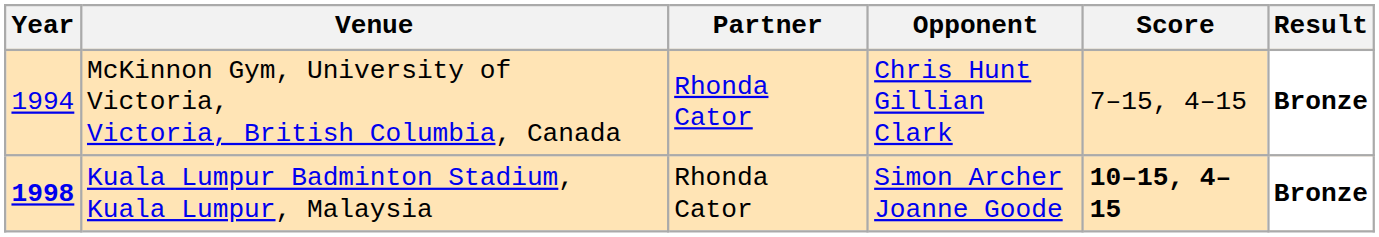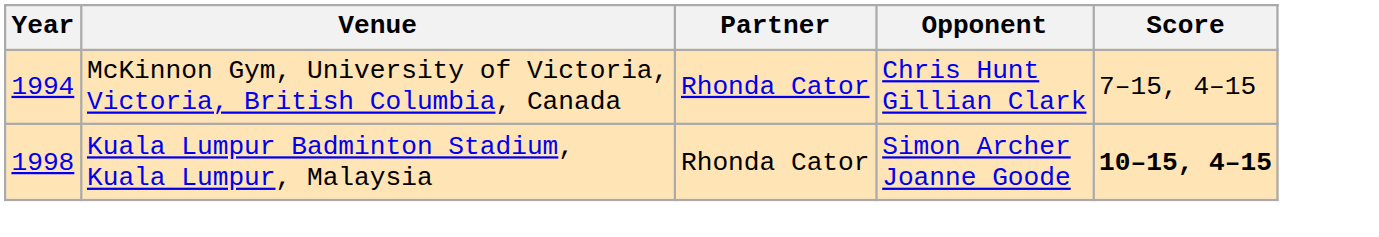- column: Result | Bronze | Bronze
Kuala Lumpur Badminton Stadium, Kuala Lumpur, Malaysia | Year: bold -> normal
